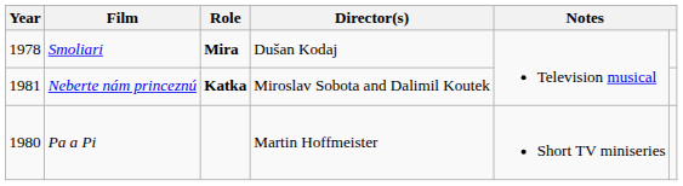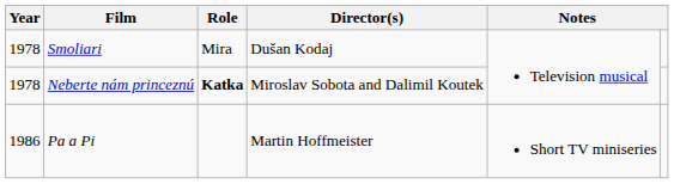Smoliari | Role: bold -> normal
Neberte nám princeznú | Year: 1981 -> 1978
Pa a Pi | Year: 1980 -> 1986
